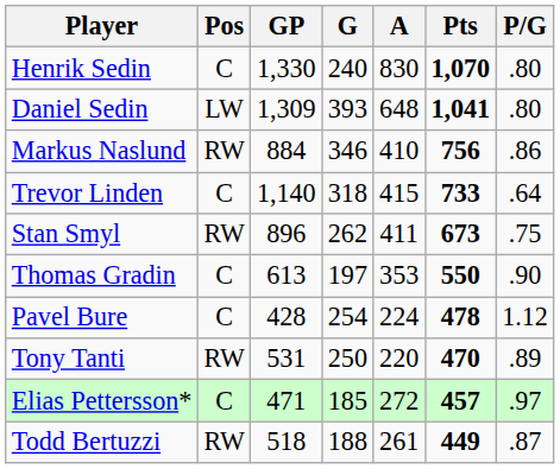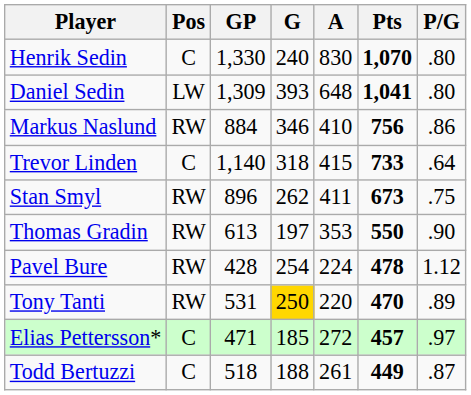Thomas Gradin | Pos: C -> RW
Pavel Bure | Pos: C -> RW
Tony Tanti | G: no background -> gold background
Todd Bertuzzi | Pos: RW -> C
